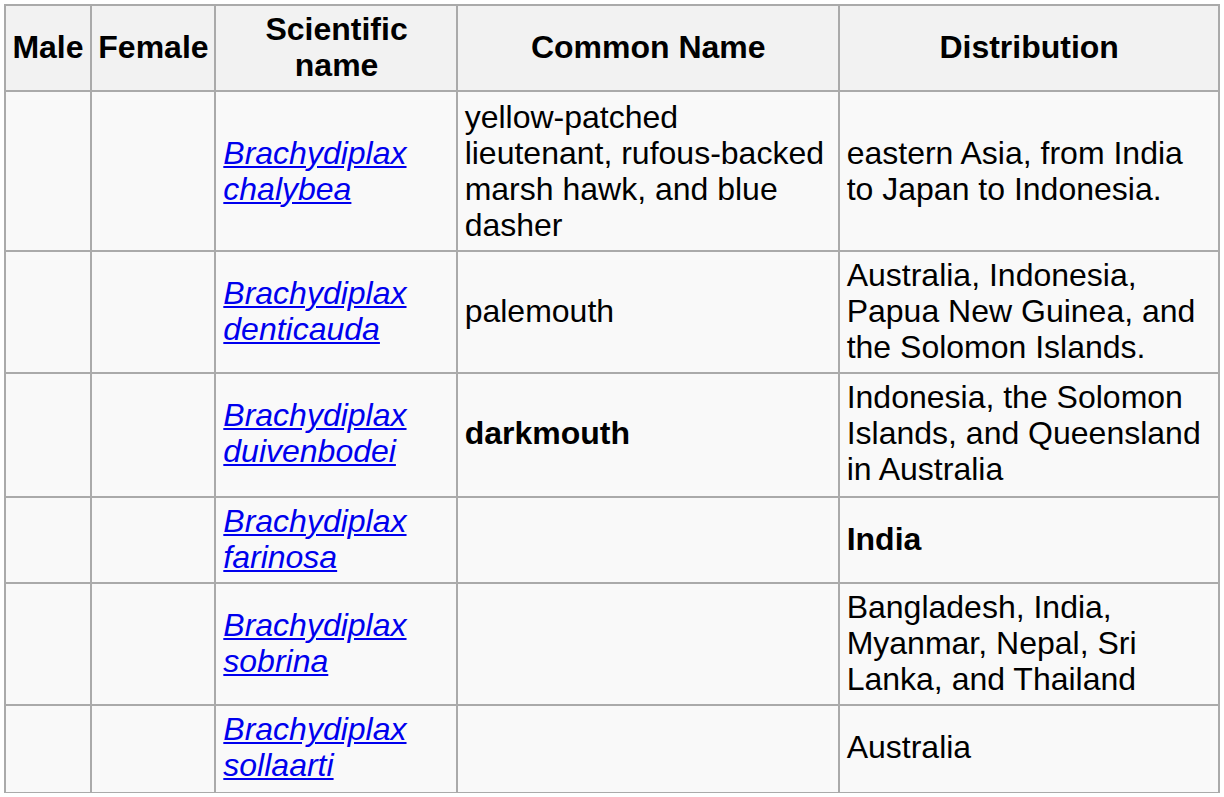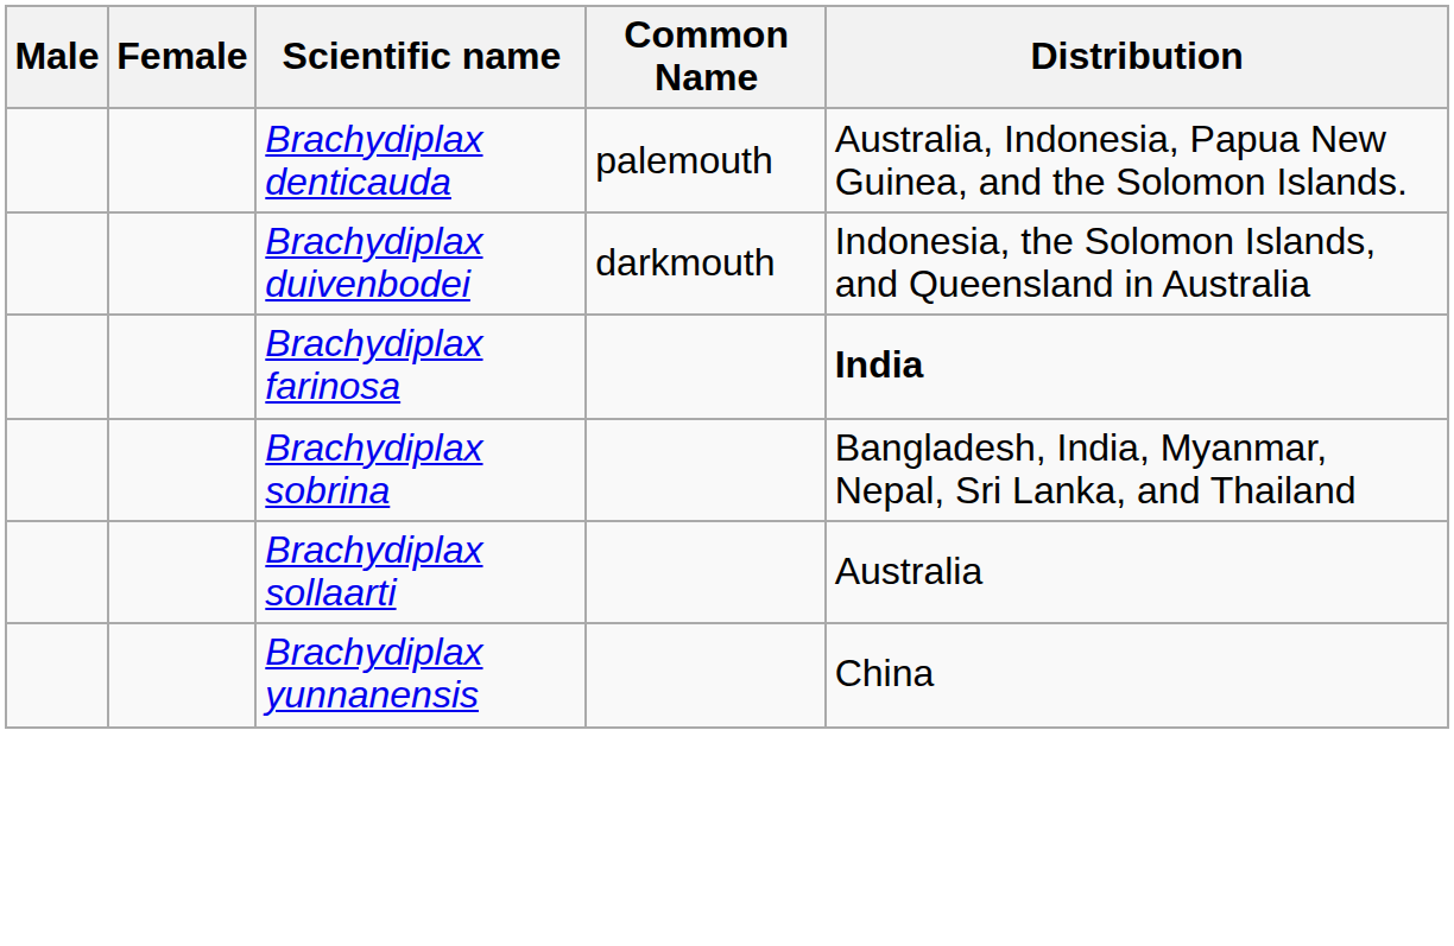- row: Brachydiplax chalybea | yellow-patched lieutenant, rufous-backed marsh hawk, and blue dasher | eastern Asia, from India to Japan to Indonesia.
Brachydiplax duivenbodei | Common Name: bold -> normal
+ row: Brachydiplax yunnanensis | China
